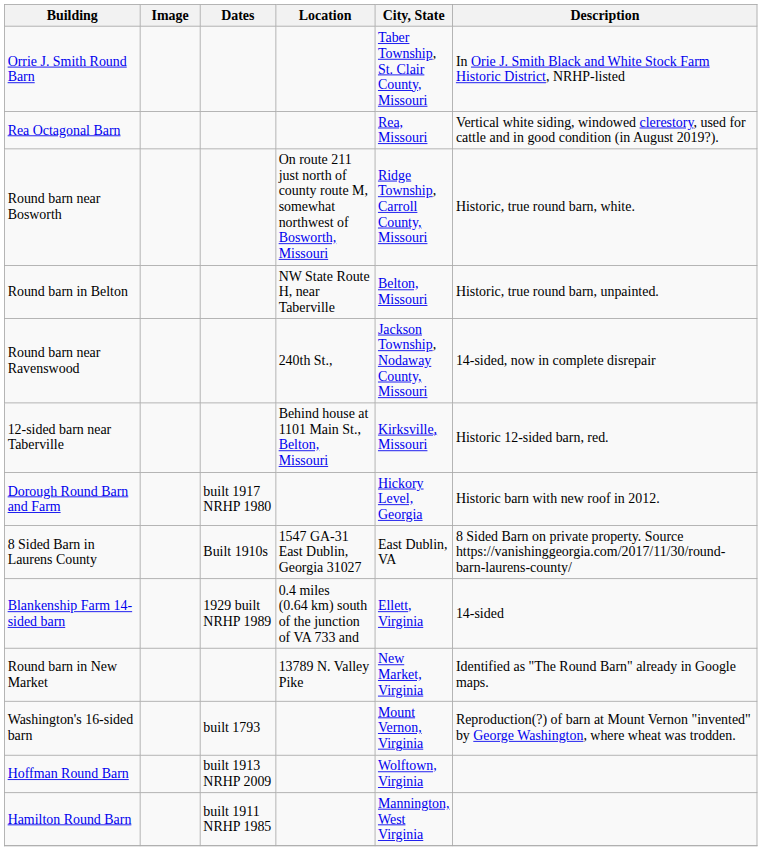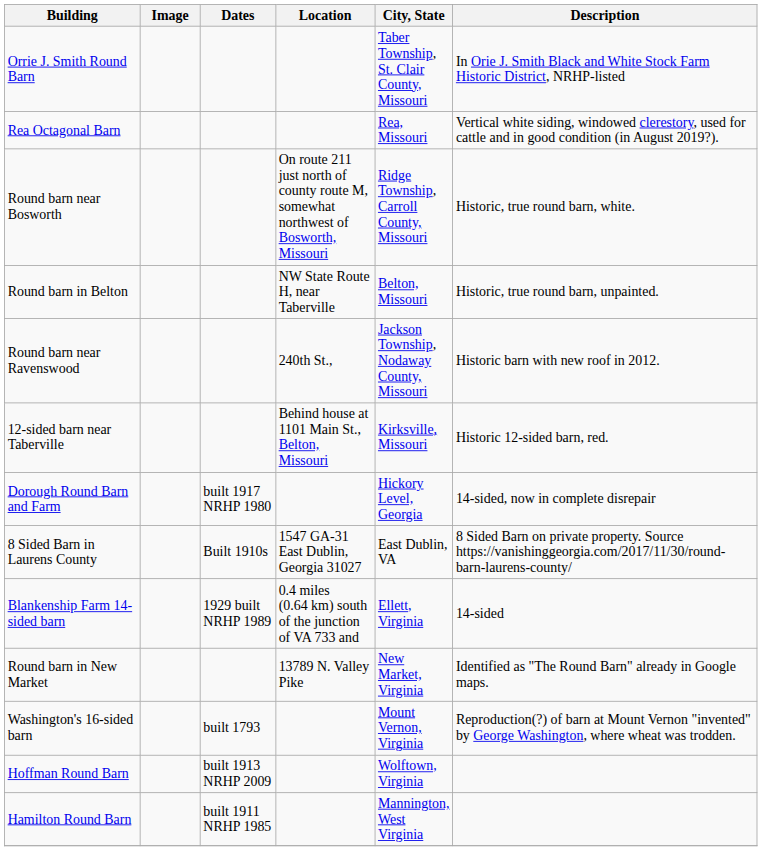Round barn near Ravenswood | Description: 14-sided, now in complete disrepair -> Historic barn with new roof in 2012.
Dorough Round Barn and Farm | Description: Historic barn with new roof in 2012. -> 14-sided, now in complete disrepair
